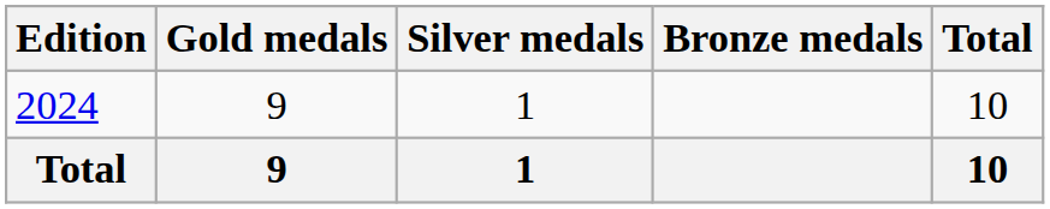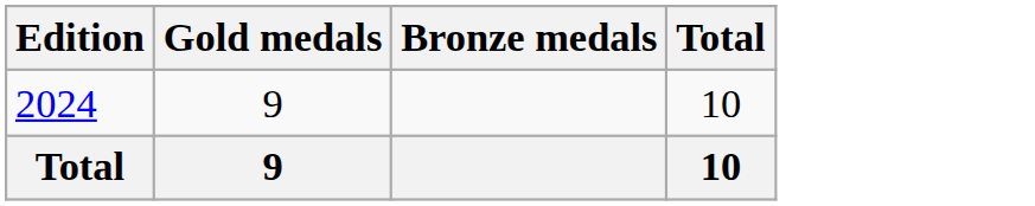- column: Silver medals | 1 | 1
